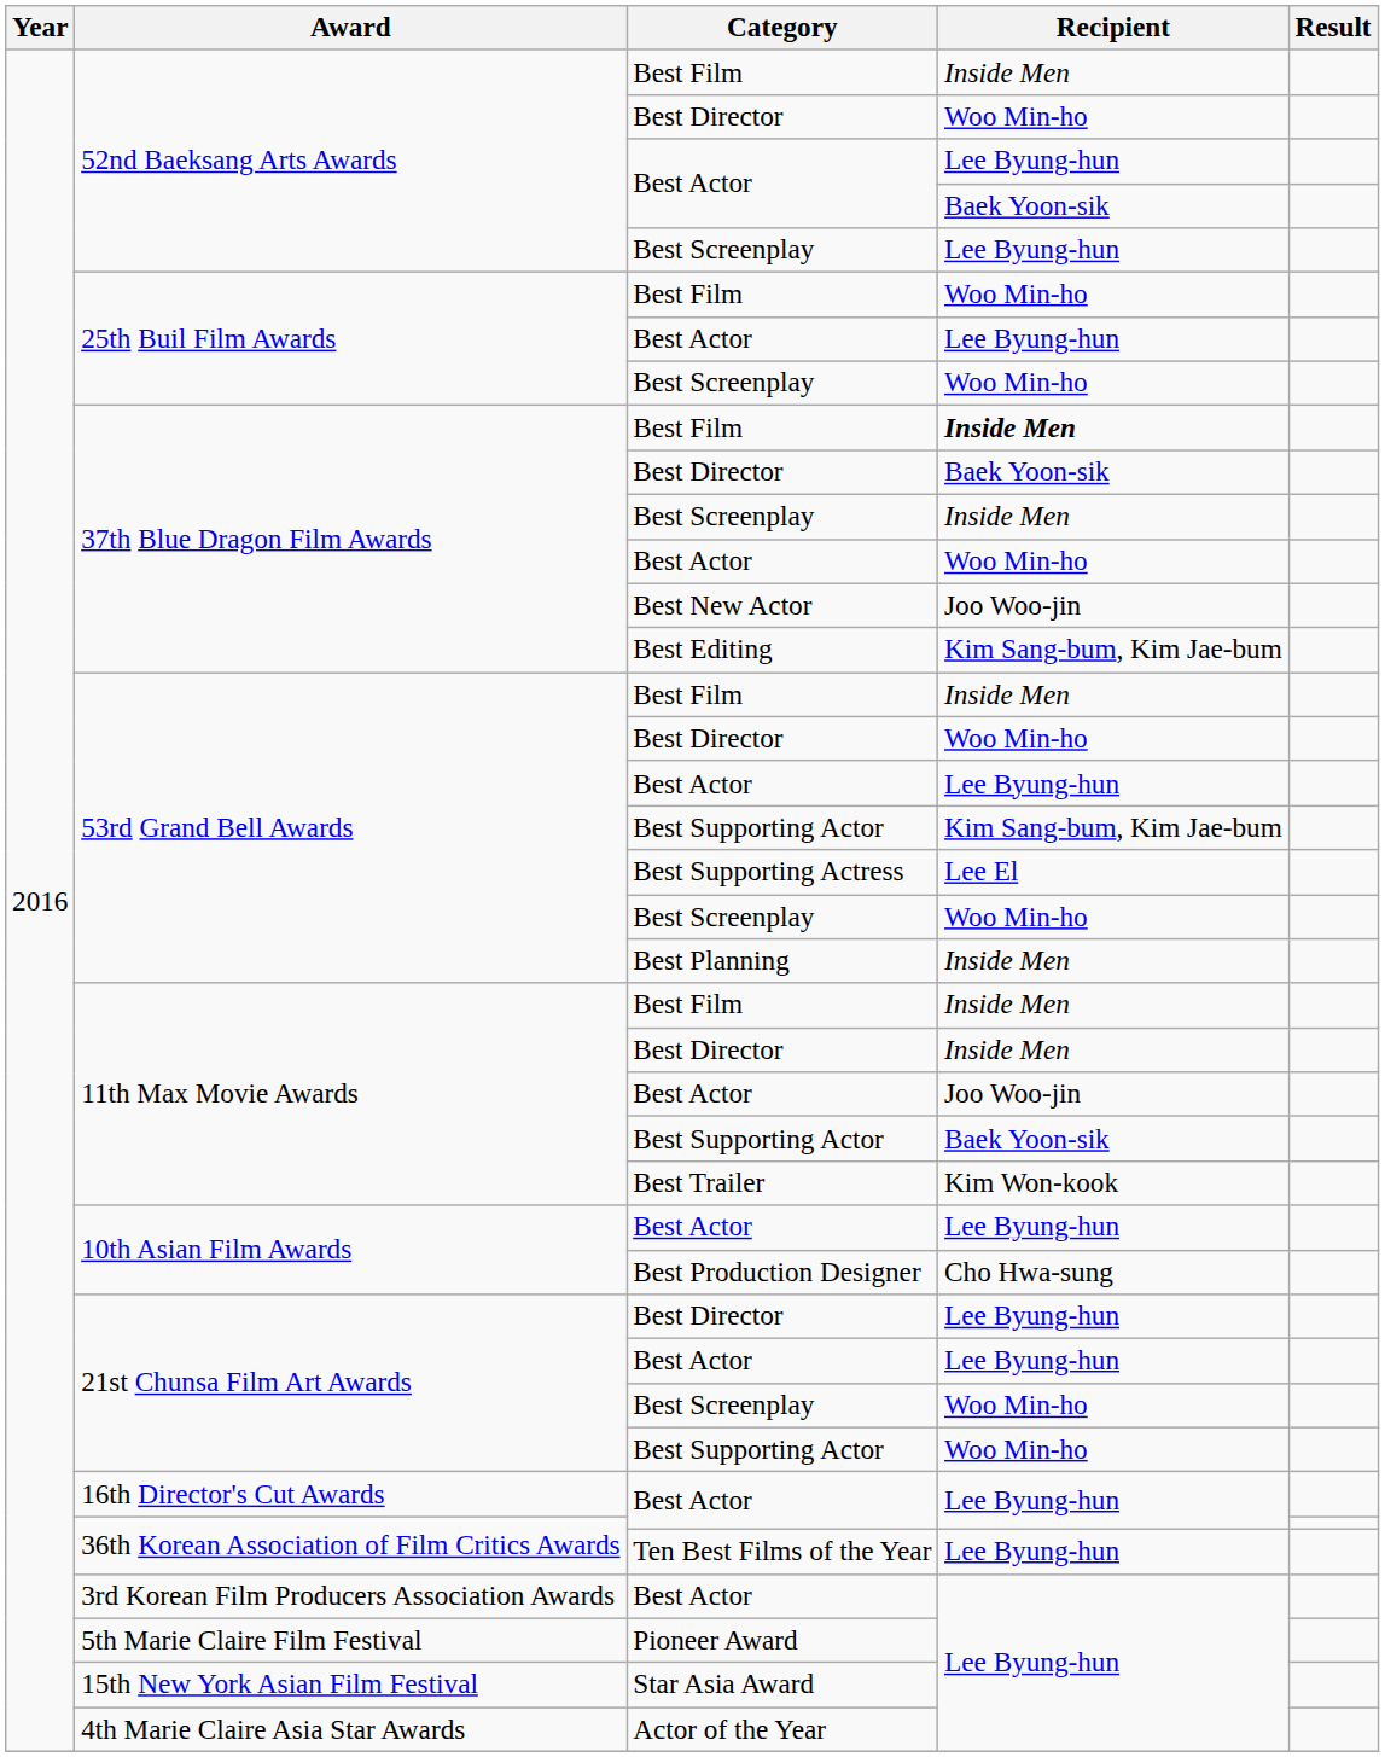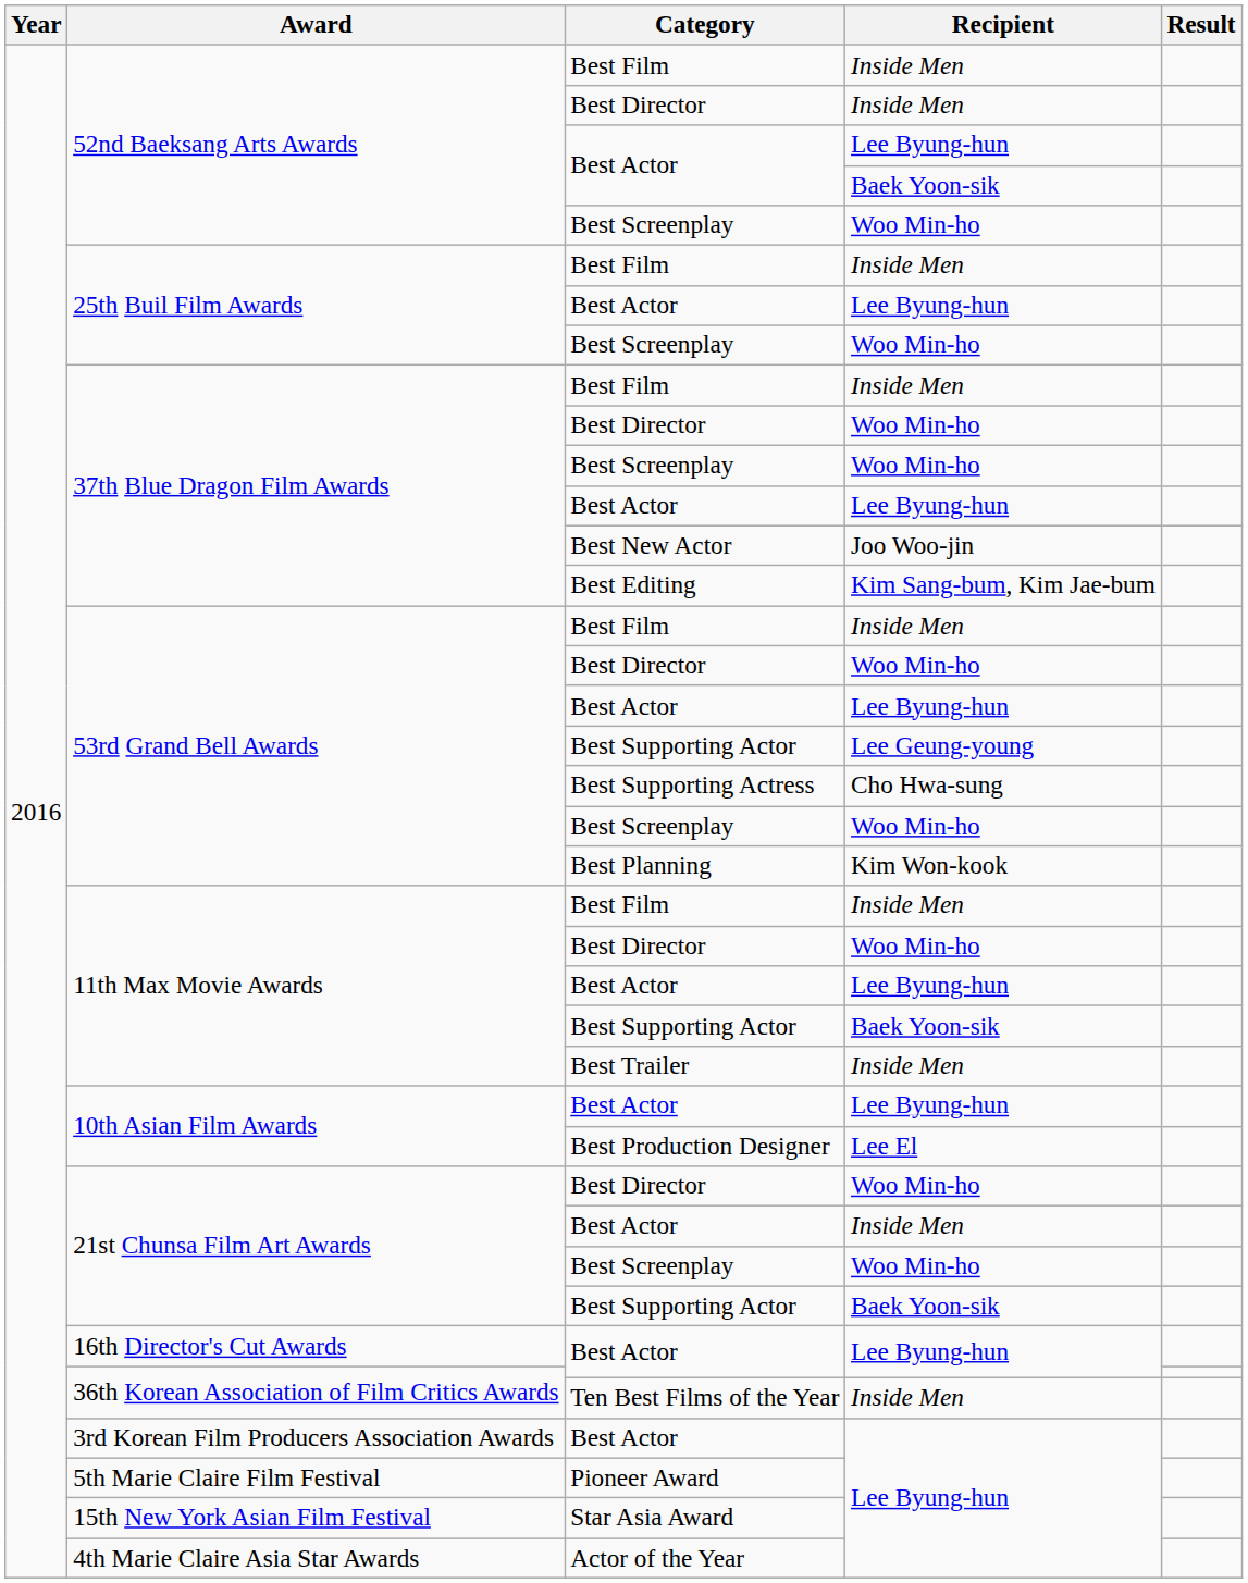52nd Baeksang Arts Awards / Best Director | Recipient: Woo Min-ho -> Inside Men
52nd Baeksang Arts Awards / Best Screenplay | Recipient: Lee Byung-hun -> Woo Min-ho
25th Buil Film Awards / Best Film | Recipient: Woo Min-ho -> Inside Men
37th Blue Dragon Film Awards / Best Film | Recipient: bold -> normal
37th Blue Dragon Film Awards / Best Director | Recipient: Baek Yoon-sik -> Woo Min-ho
37th Blue Dragon Film Awards / Best Screenplay | Recipient: Inside Men -> Woo Min-ho
37th Blue Dragon Film Awards / Best Actor | Recipient: Woo Min-ho -> Lee Byung-hun
53rd Grand Bell Awards / Best Supporting Actor | Recipient: Kim Sang-bum, Kim Jae-bum -> Lee Geung-young
Best Supporting Actress | Recipient: Lee El -> Cho Hwa-sung
Best Planning | Recipient: Inside Men -> Kim Won-kook
11th Max Movie Awards / Best Director | Recipient: Inside Men -> Woo Min-ho
11th Max Movie Awards / Best Actor | Recipient: Joo Woo-jin -> Lee Byung-hun
Best Trailer | Recipient: Kim Won-kook -> Inside Men
Best Production Designer | Recipient: Cho Hwa-sung -> Lee El
21st Chunsa Film Art Awards / Best Director | Recipient: Lee Byung-hun -> Woo Min-ho
21st Chunsa Film Art Awards / Best Actor | Recipient: Lee Byung-hun -> Inside Men
21st Chunsa Film Art Awards / Best Supporting Actor | Recipient: Woo Min-ho -> Baek Yoon-sik
Ten Best Films of the Year | Recipient: Lee Byung-hun -> Inside Men
